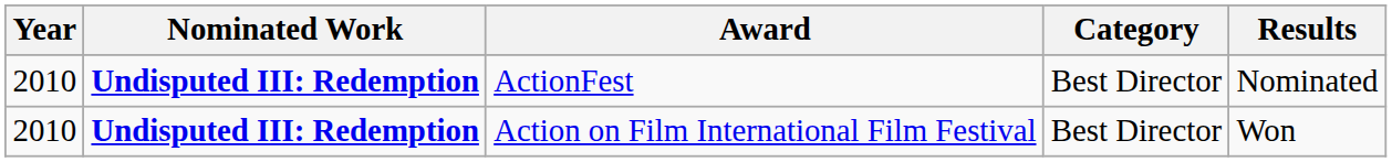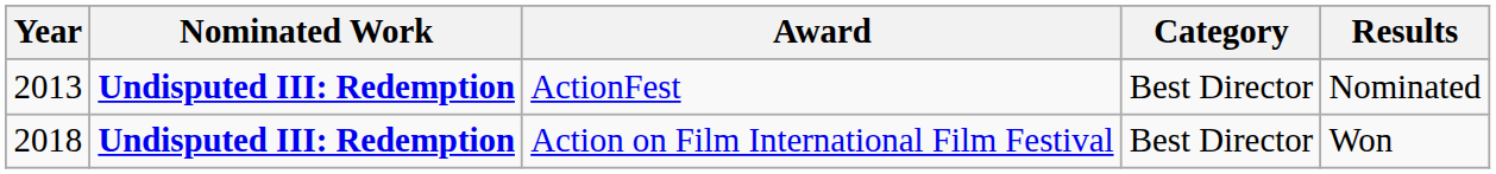ActionFest | Year: 2010 -> 2013
Action on Film International Film Festival | Year: 2010 -> 2018
